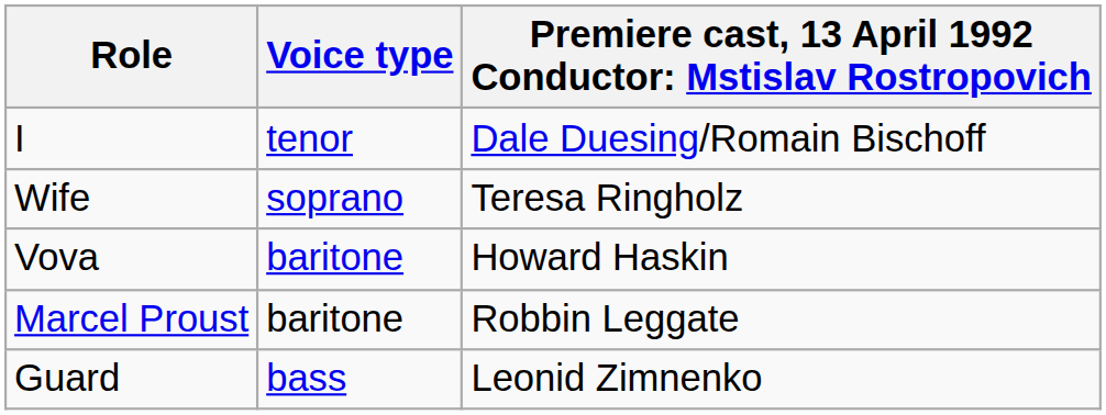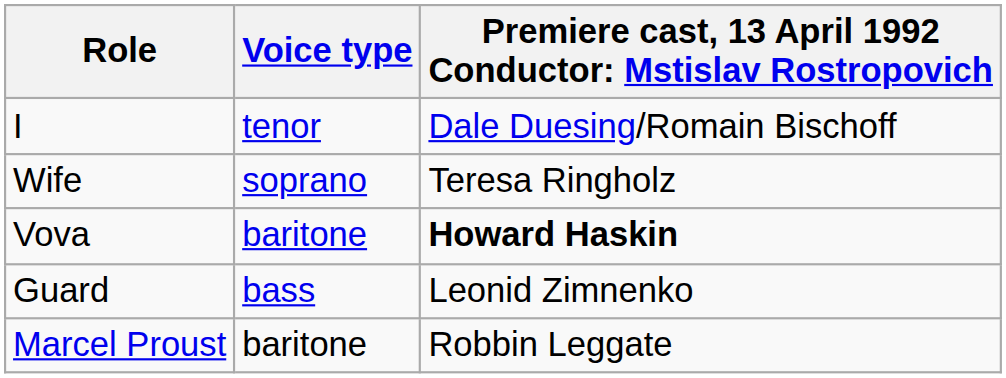Vova | column 3: normal -> bold
rows swapped: Guard <-> Marcel Proust
